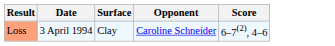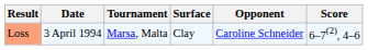+ column: Tournament | Marsa, Malta
